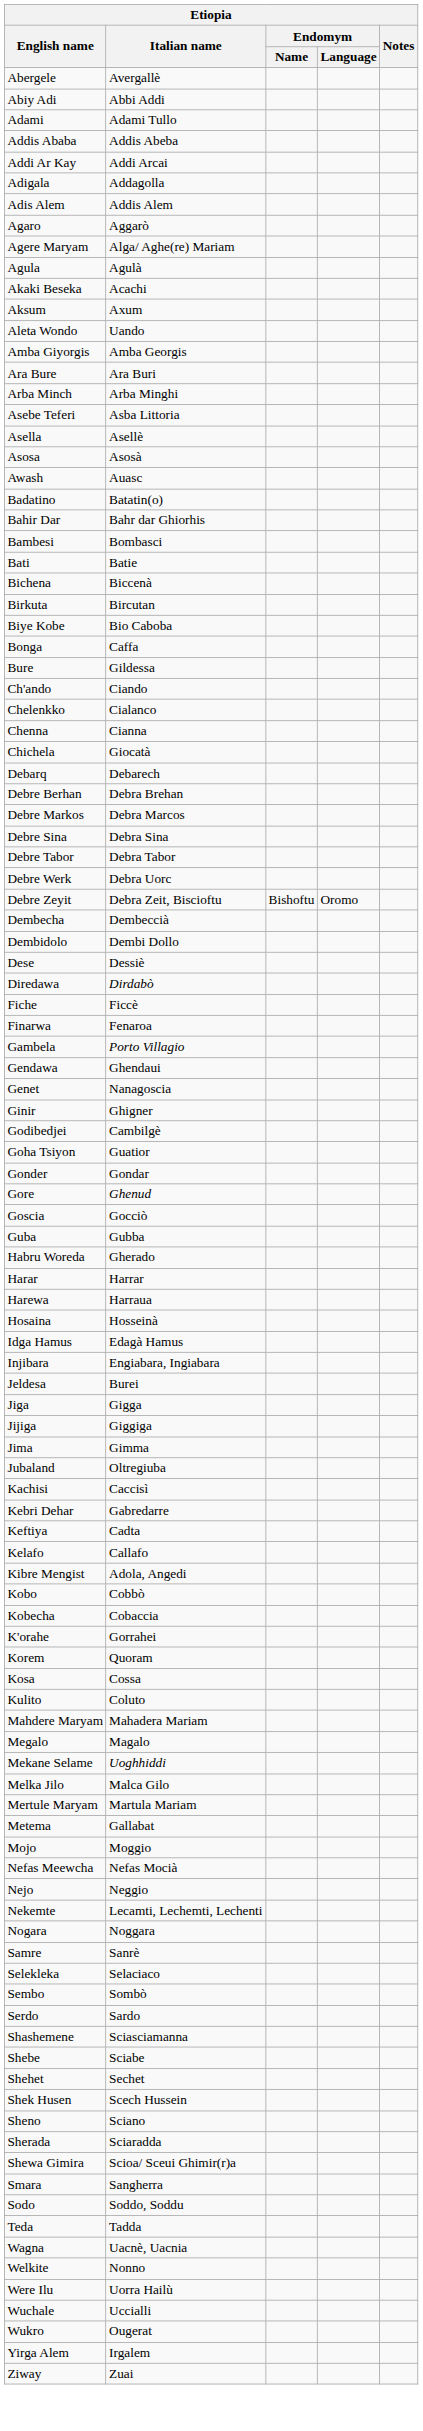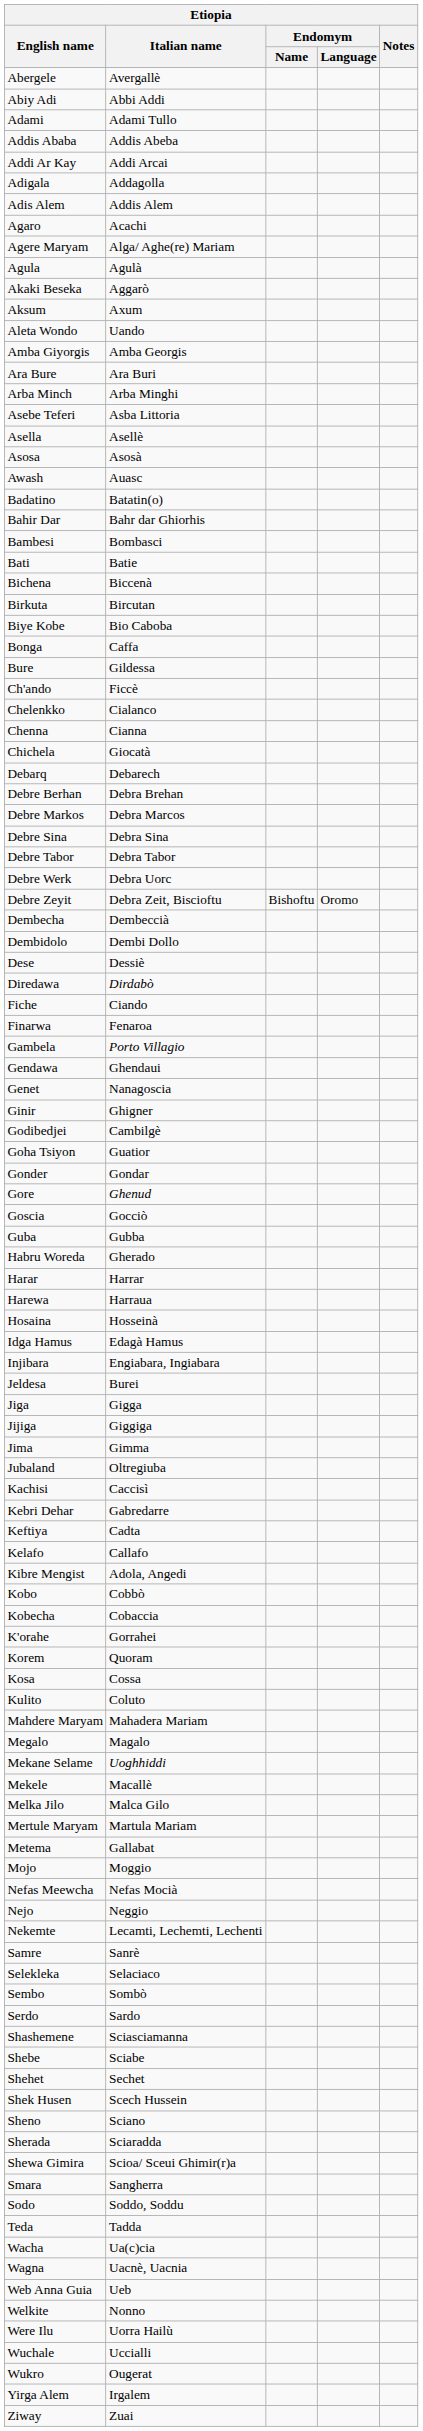Agaro | Italian name: Aggarò -> Acachi
Akaki Beseka | Italian name: Acachi -> Aggarò
Ch'ando | Italian name: Ciando -> Ficcè
Fiche | Italian name: Ficcè -> Ciando
+ row: Mekele | Macallè
- row: Nogara | Noggara
+ row: Wacha | Ua(c)cia
+ row: Web Anna Guia | Ueb
